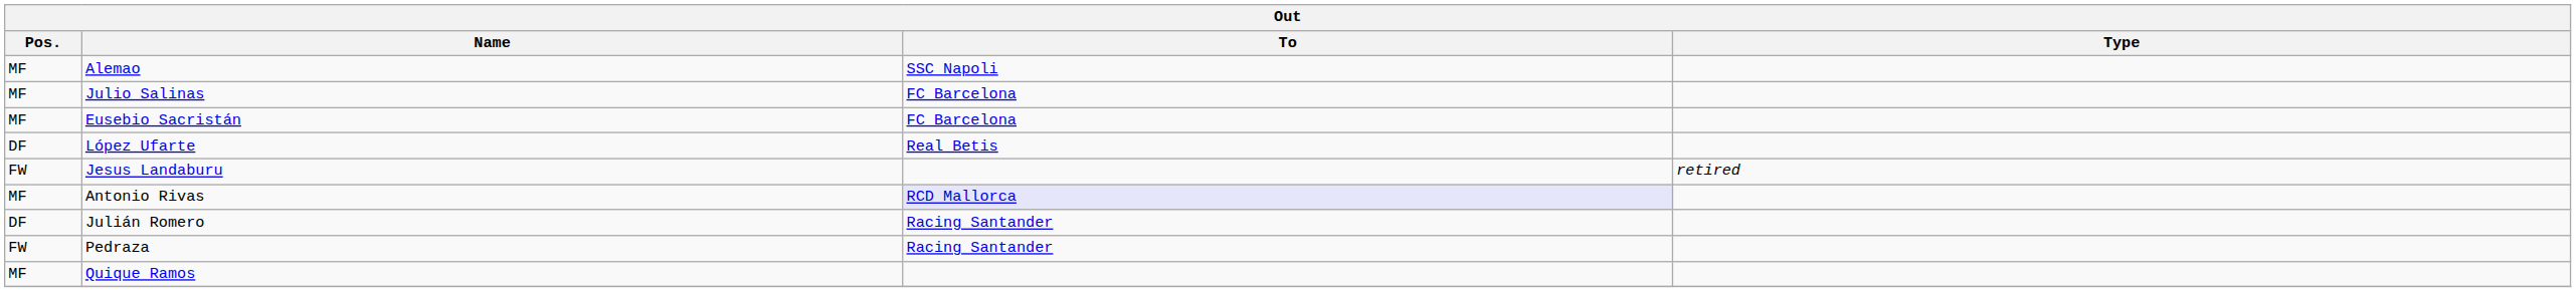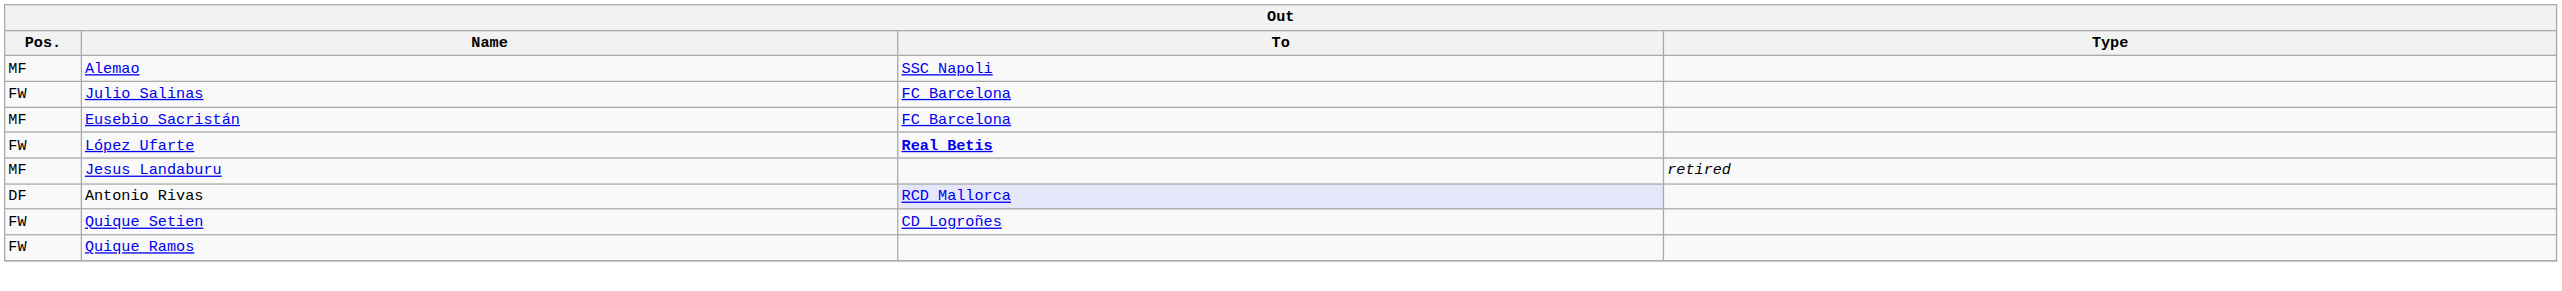Julio Salinas | Pos.: MF -> FW
López Ufarte | Pos.: DF -> FW
López Ufarte | To: normal -> bold
Jesus Landaburu | Pos.: FW -> MF
Antonio Rivas | Pos.: MF -> DF
- row: DF | Julián Romero | Racing Santander
- row: FW | Pedraza | Racing Santander
+ row: FW | Quique Setien | CD Logroñes
Quique Ramos | Pos.: MF -> FW
